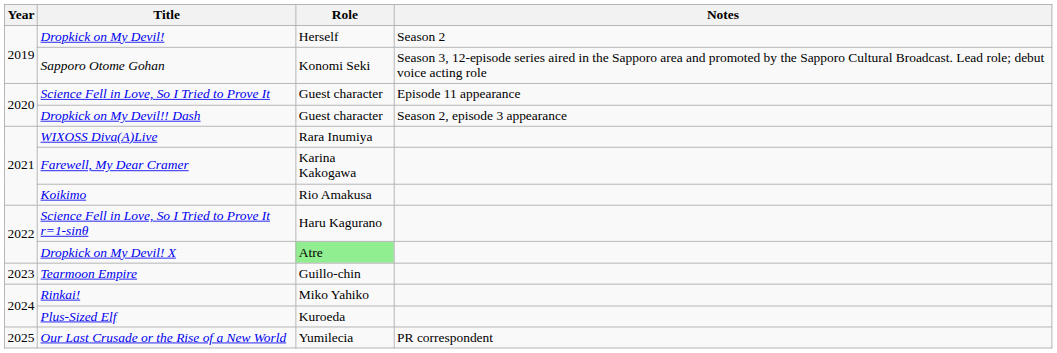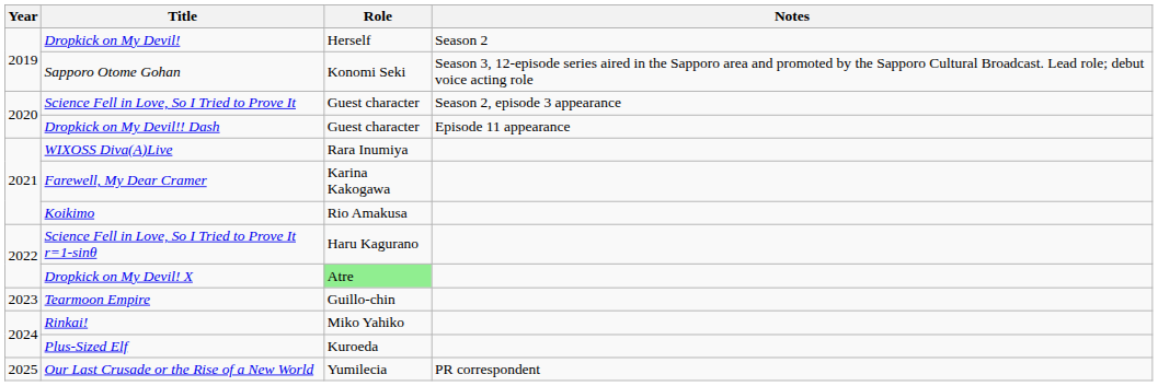Science Fell in Love, So I Tried to Prove It | Notes: Episode 11 appearance -> Season 2, episode 3 appearance
Dropkick on My Devil!! Dash | Notes: Season 2, episode 3 appearance -> Episode 11 appearance
